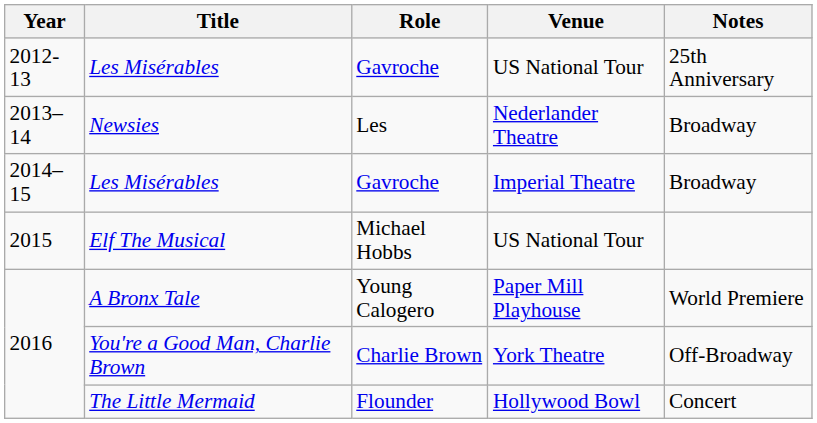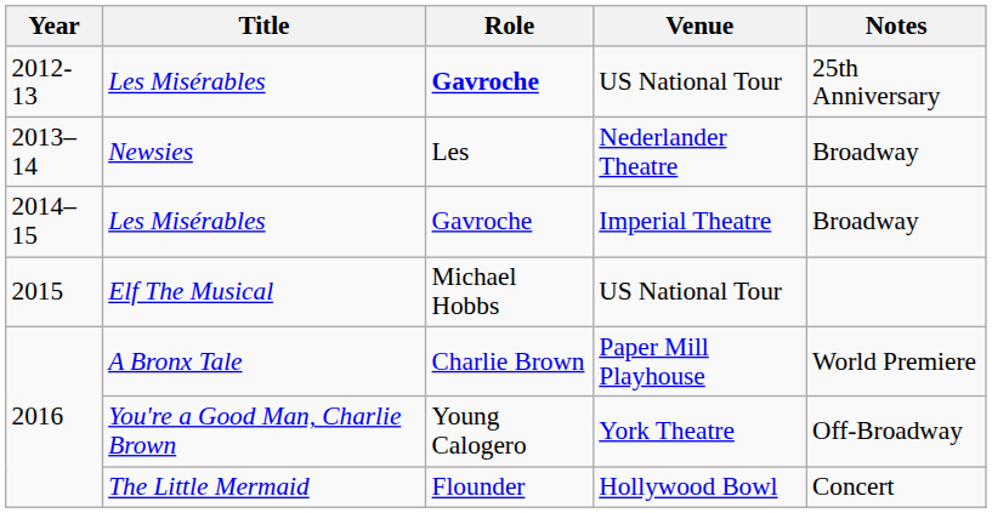Les Misérables / US National Tour | Role: normal -> bold
A Bronx Tale | Role: Young Calogero -> Charlie Brown
You're a Good Man, Charlie Brown | Role: Charlie Brown -> Young Calogero
